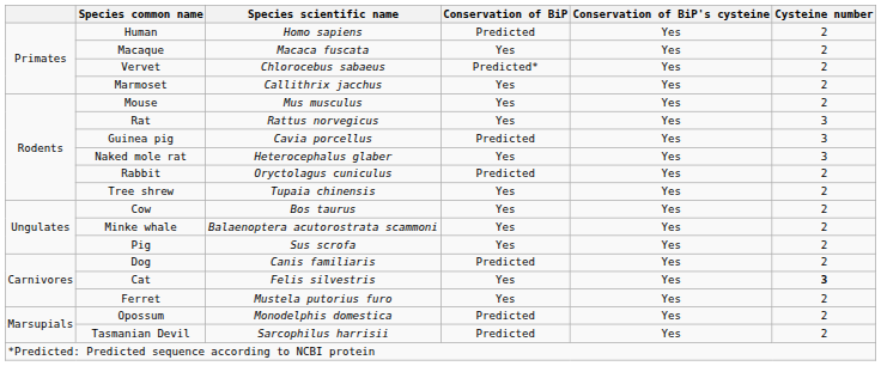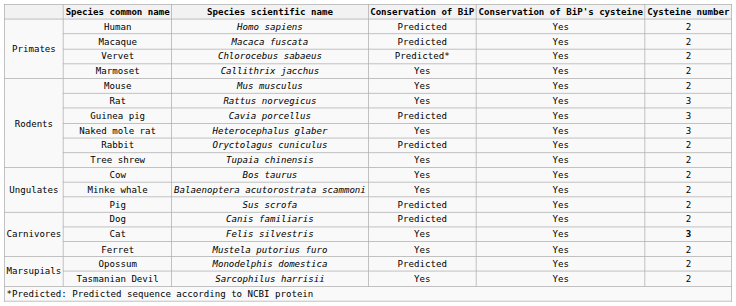Macaque | Conservation of BiP: Yes -> Predicted
Pig | Conservation of BiP: Yes -> Predicted
Tasmanian Devil | Conservation of BiP: Predicted -> Yes
